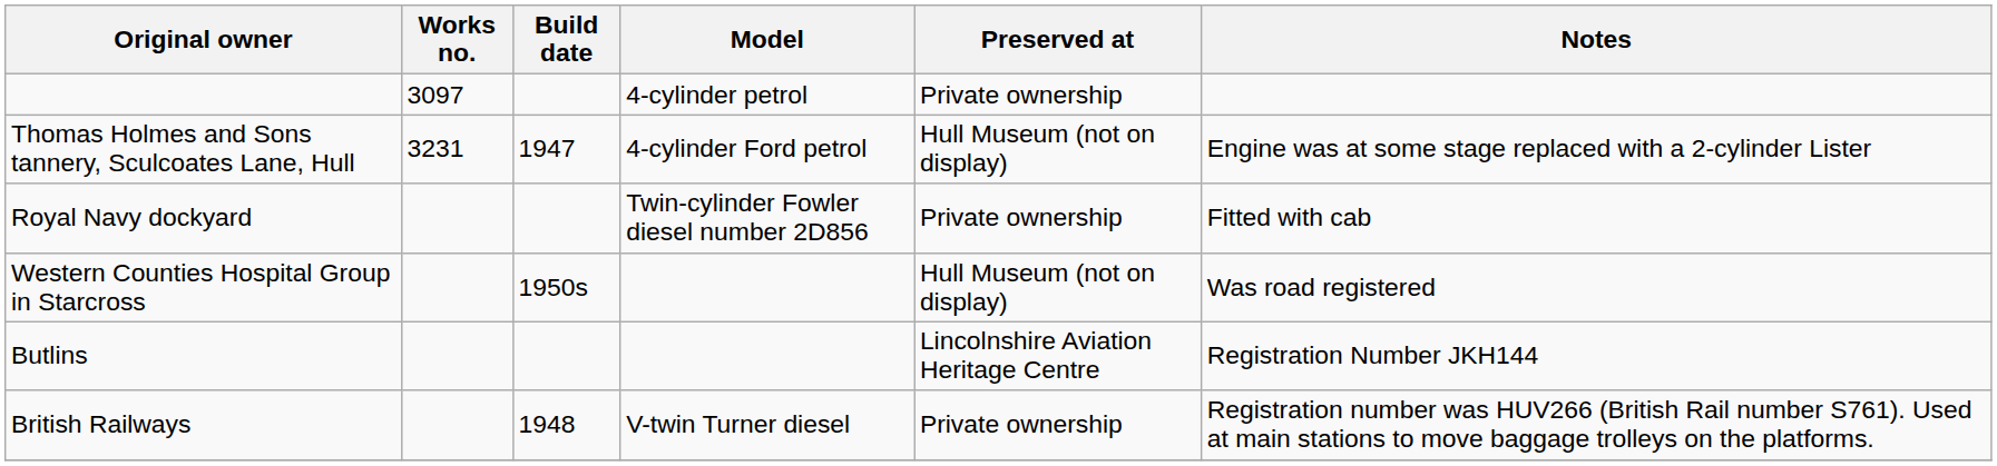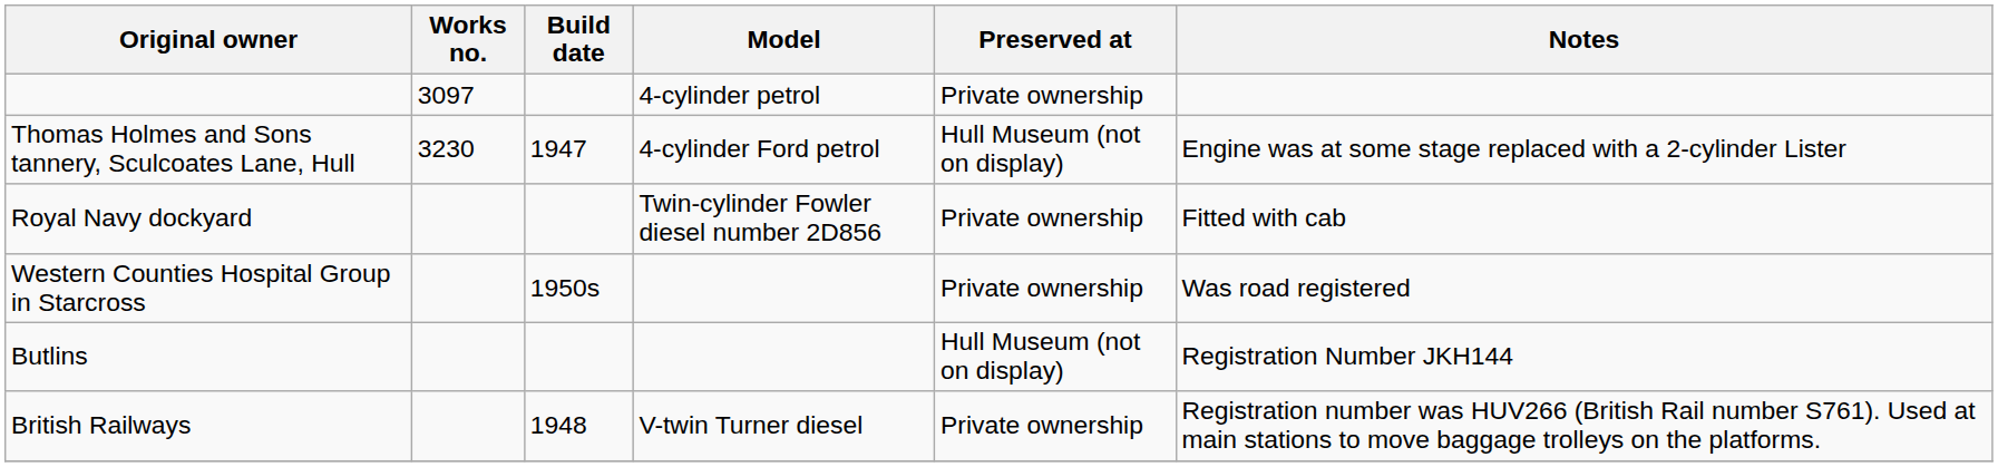Thomas Holmes and Sons tannery, Sculcoates Lane, Hull | Works no.: 3231 -> 3230
Western Counties Hospital Group in Starcross | Preserved at: Hull Museum (not on display) -> Private ownership
Butlins | Preserved at: Lincolnshire Aviation Heritage Centre -> Hull Museum (not on display)
